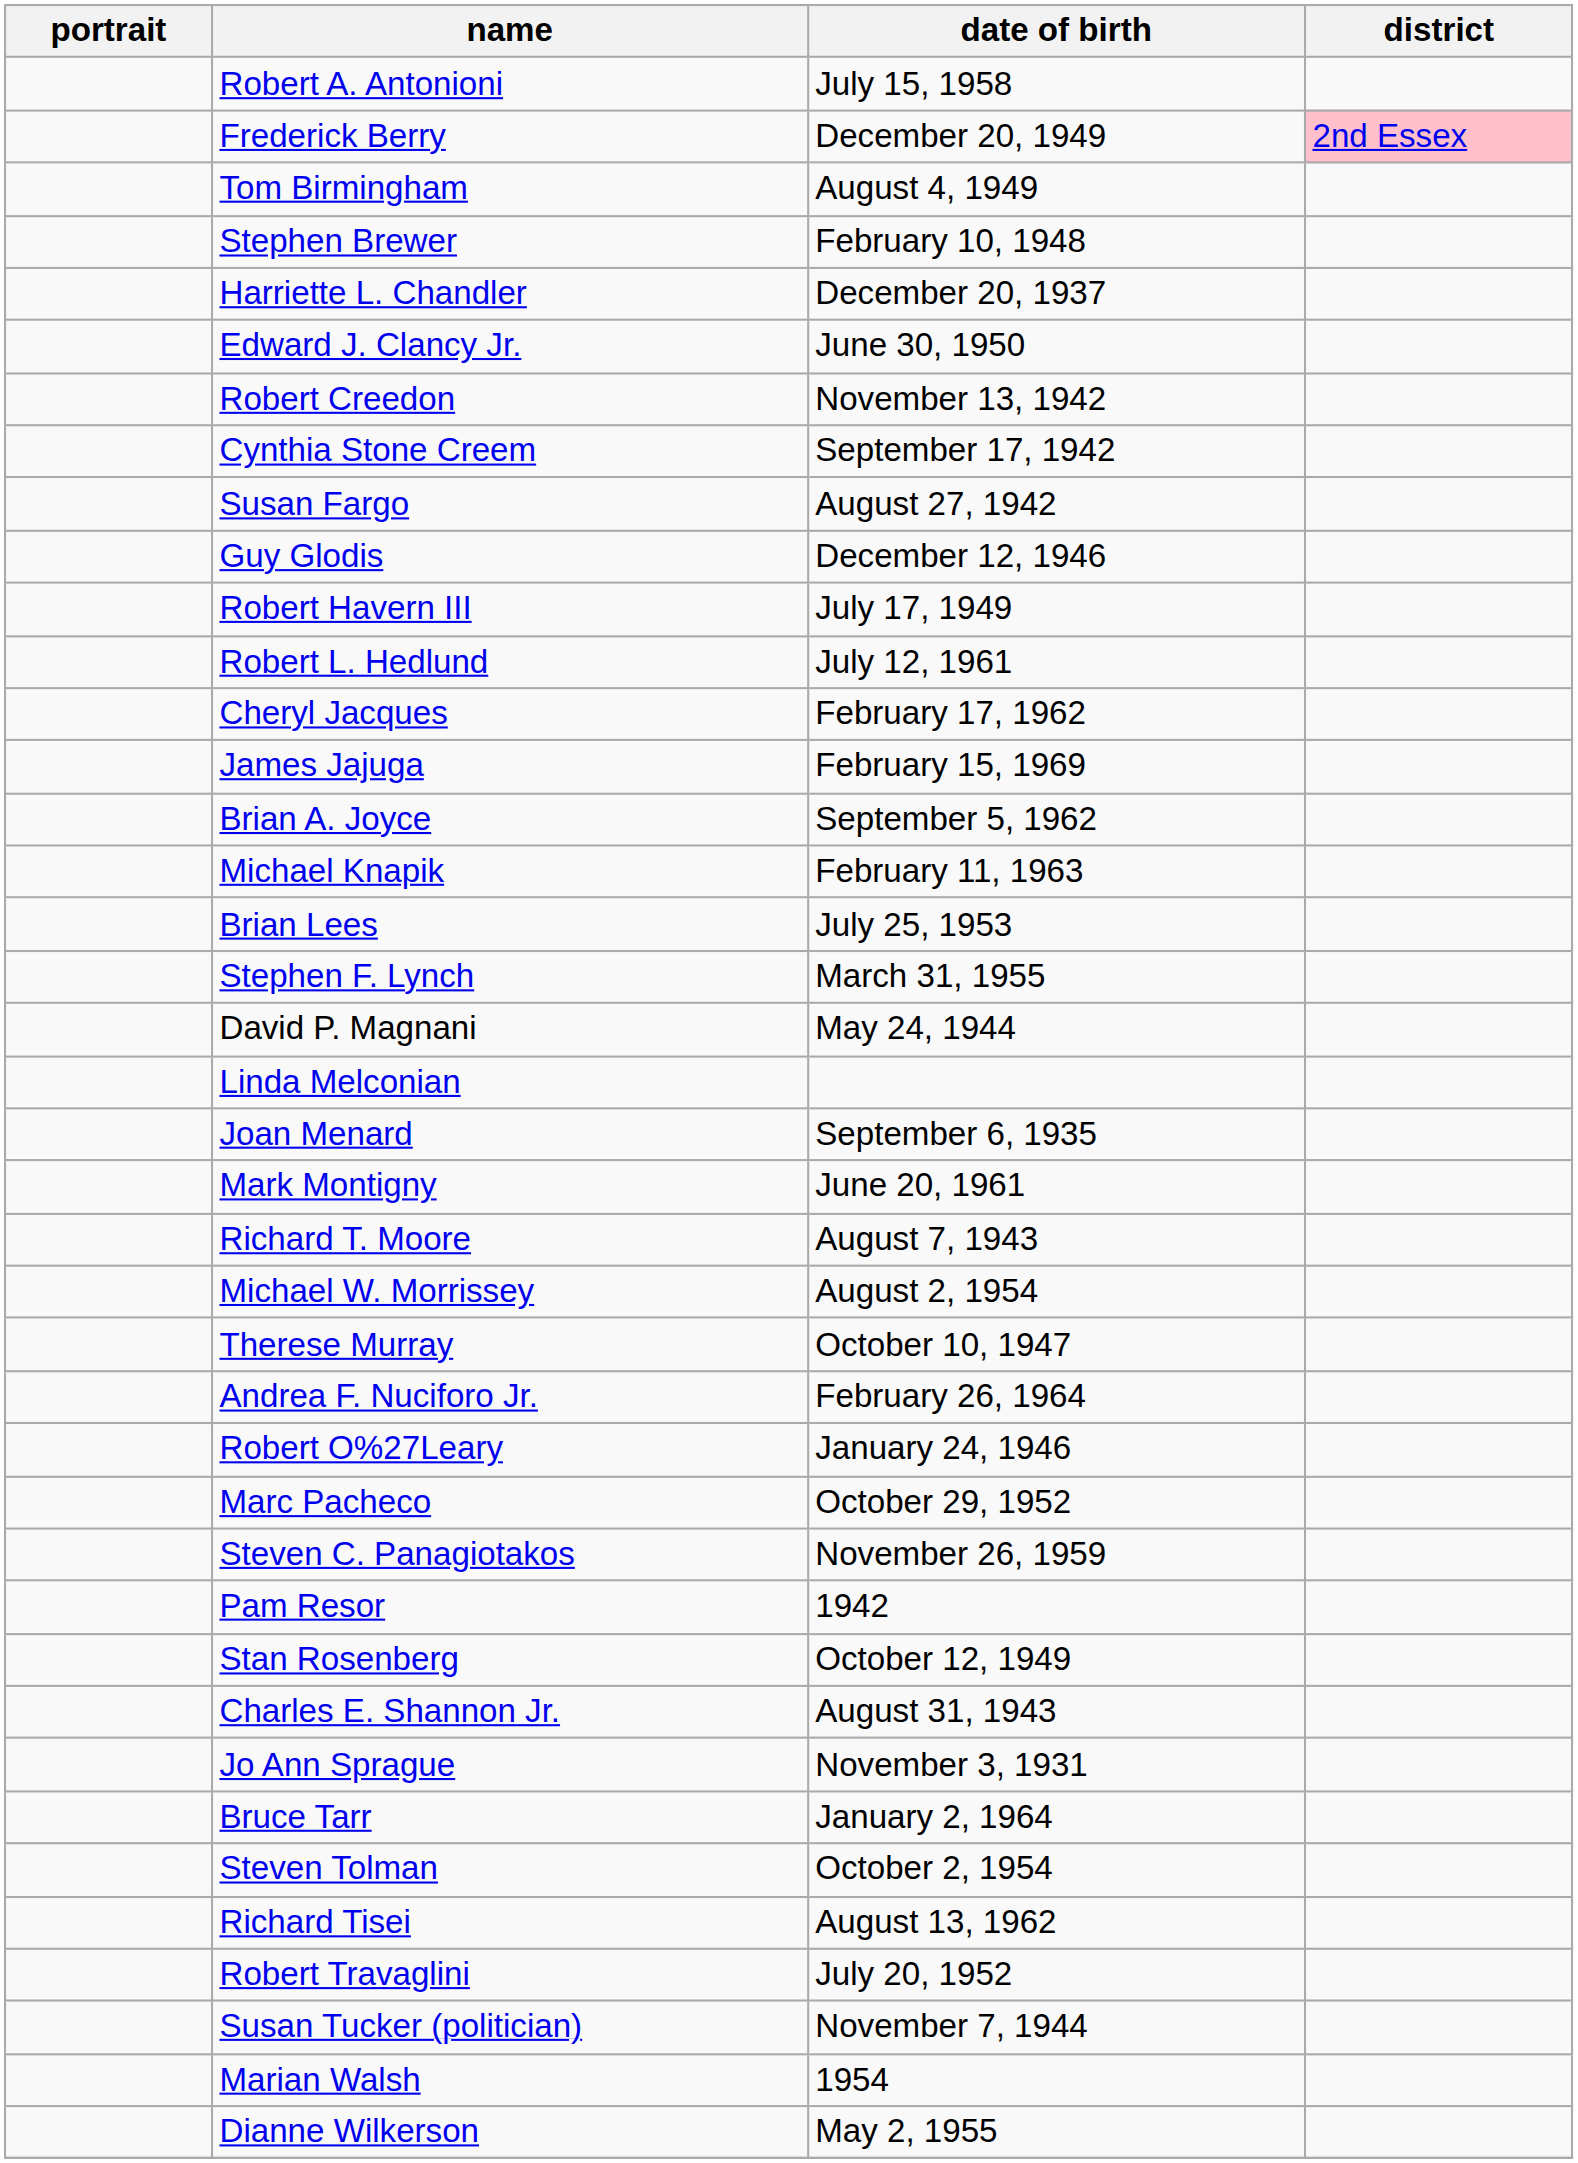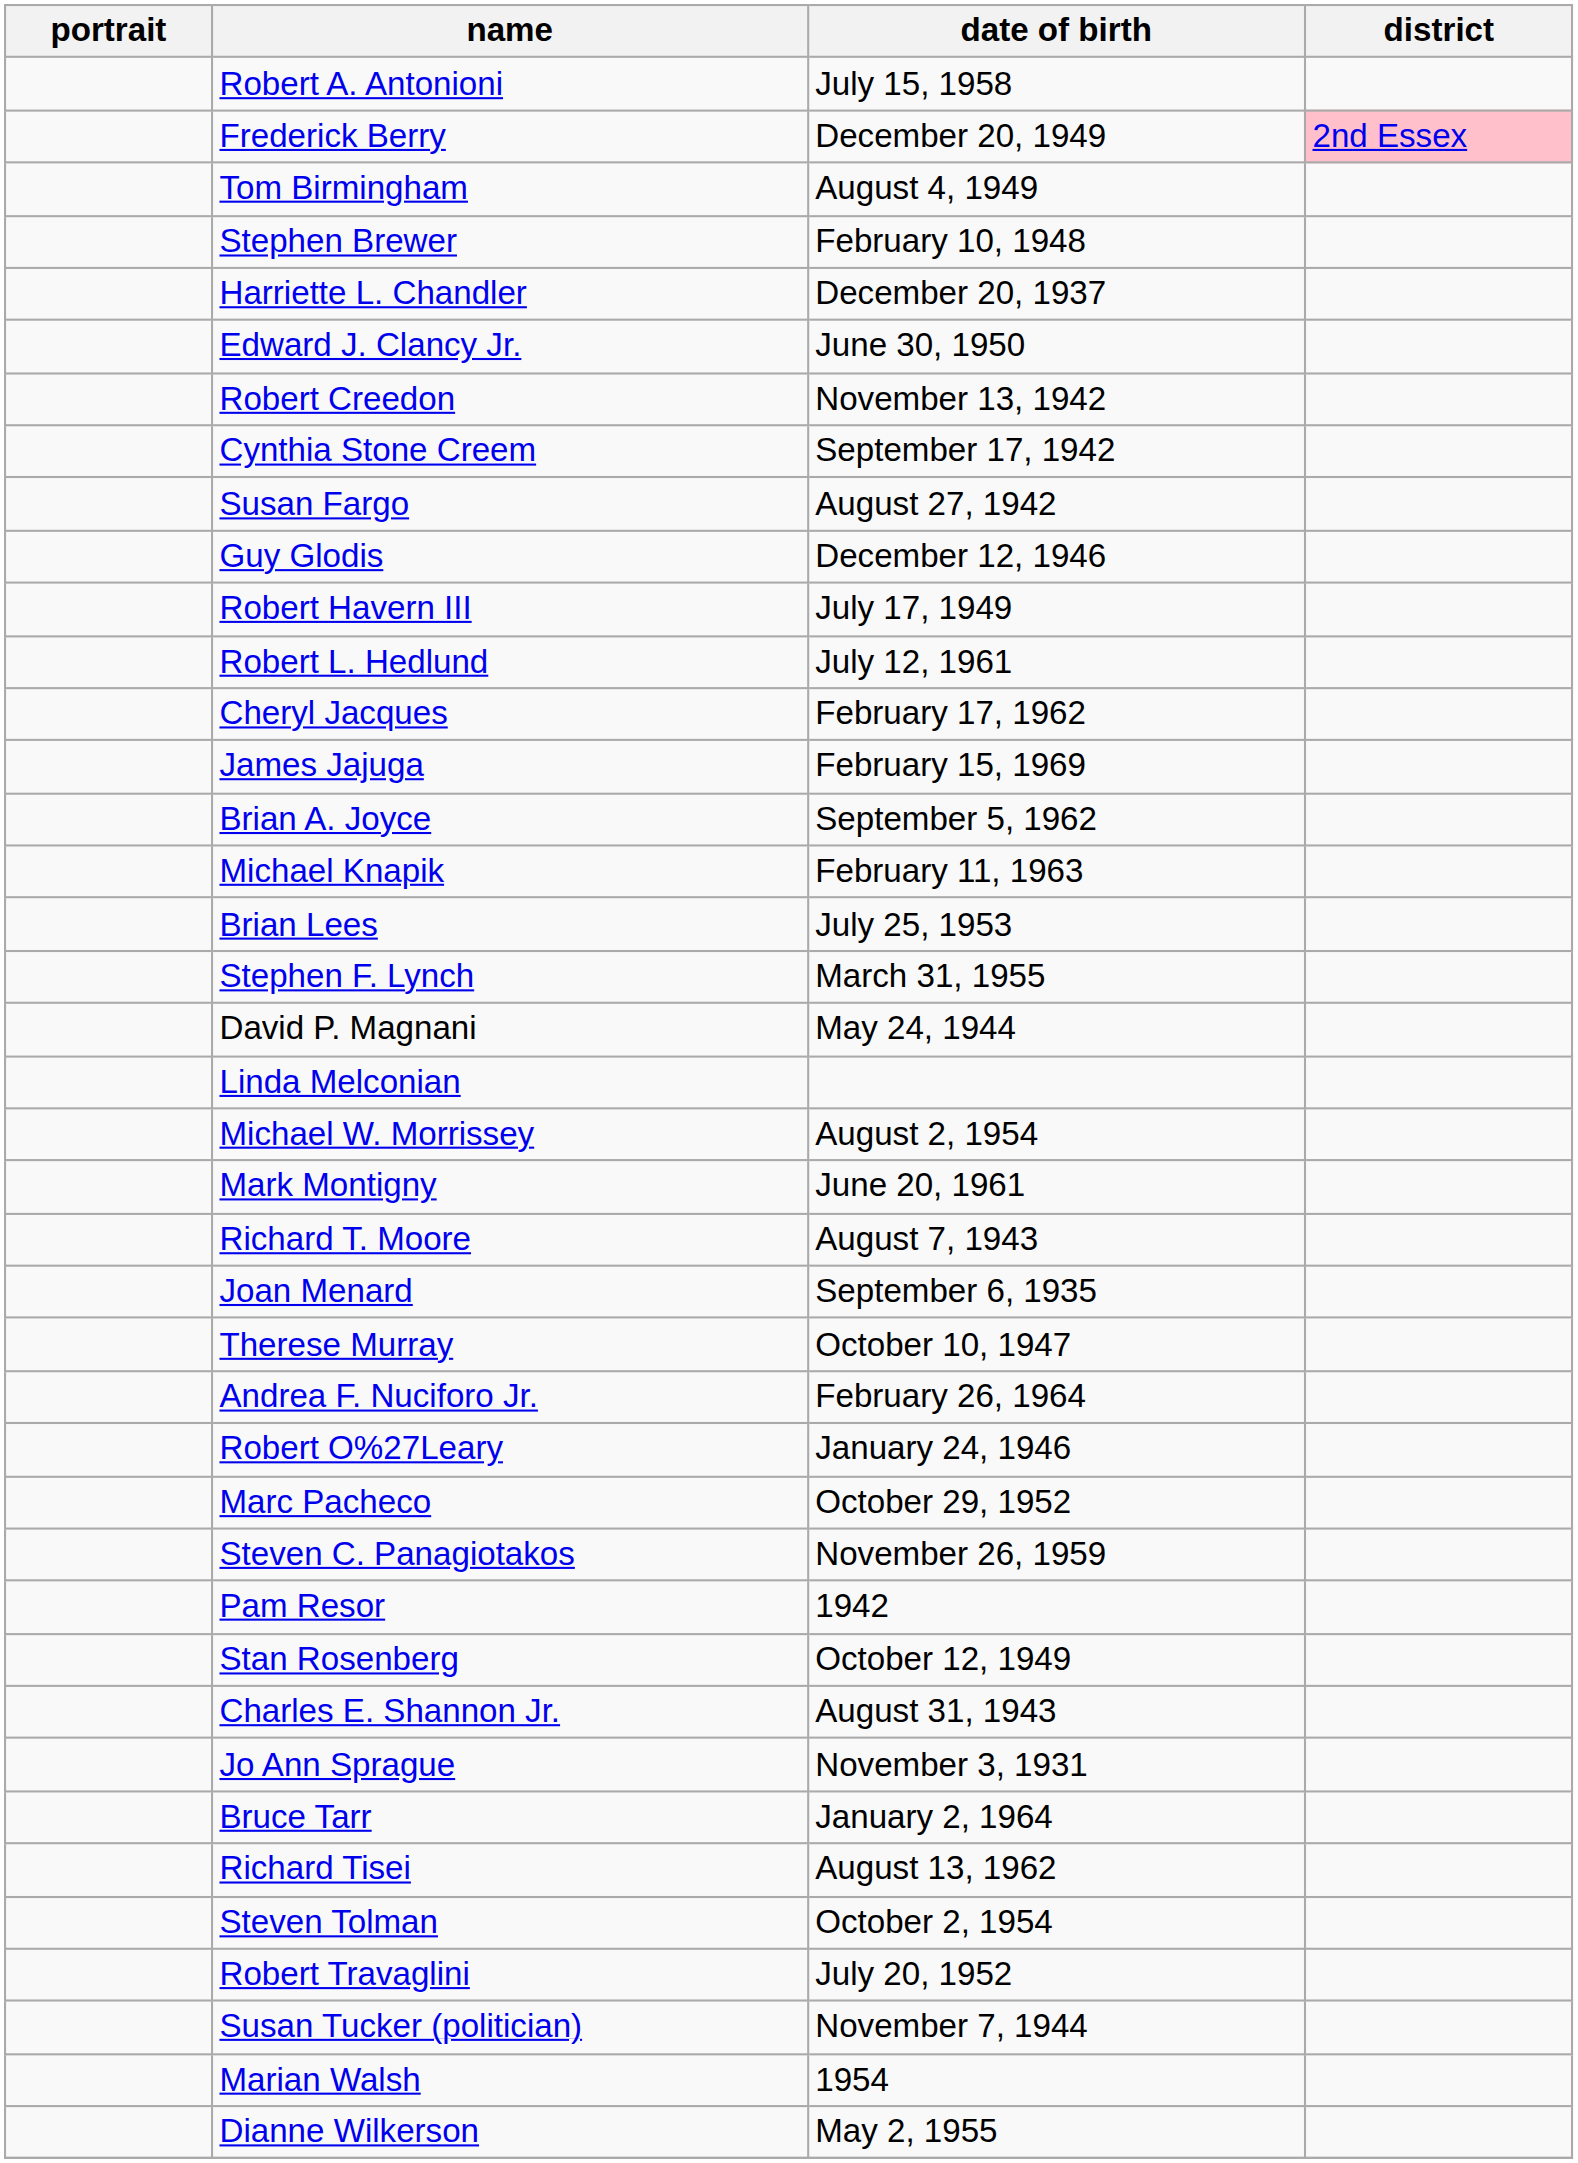rows swapped: Joan Menard <-> Michael W. Morrissey
rows swapped: Richard Tisei <-> Steven Tolman
